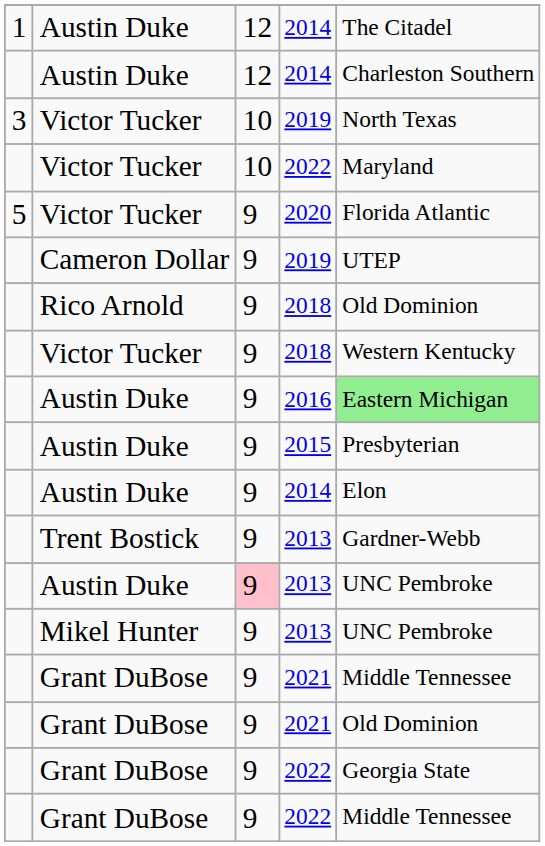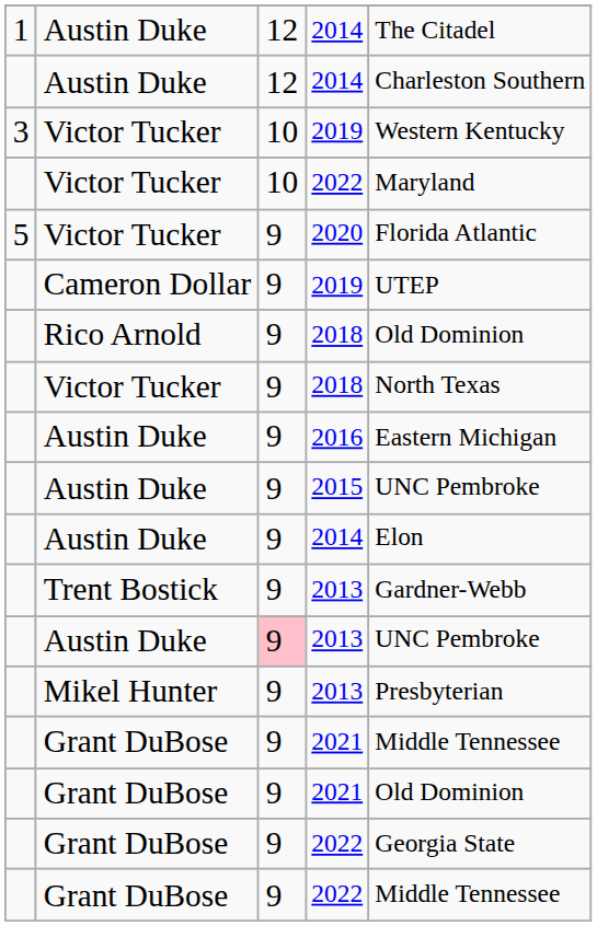Victor Tucker / 2019 | column 5: North Texas -> Western Kentucky
Victor Tucker / 2018 | column 5: Western Kentucky -> North Texas
2016 | column 5: lightgreen background -> no background
2015 | column 5: Presbyterian -> UNC Pembroke
Mikel Hunter / 2013 | column 5: UNC Pembroke -> Presbyterian
